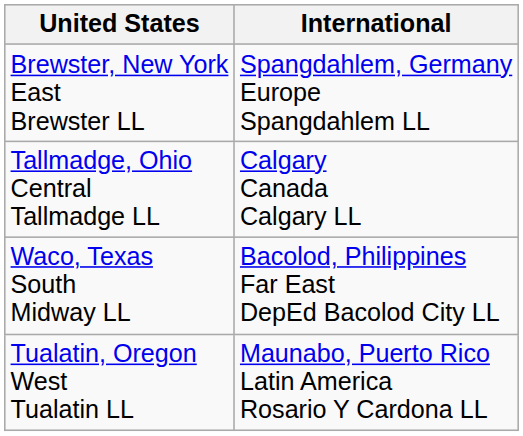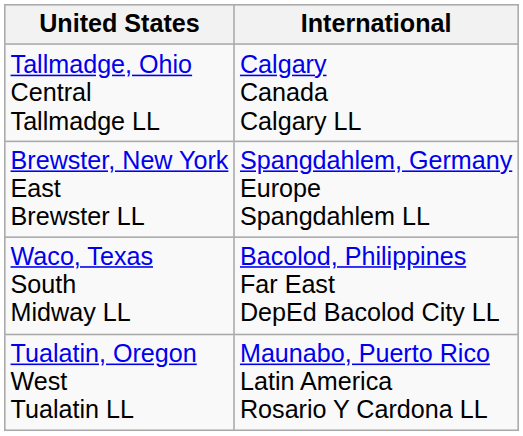rows swapped: Tallmadge, Ohio Central Tallmadge LL <-> Brewster, New York East Brewster LL
